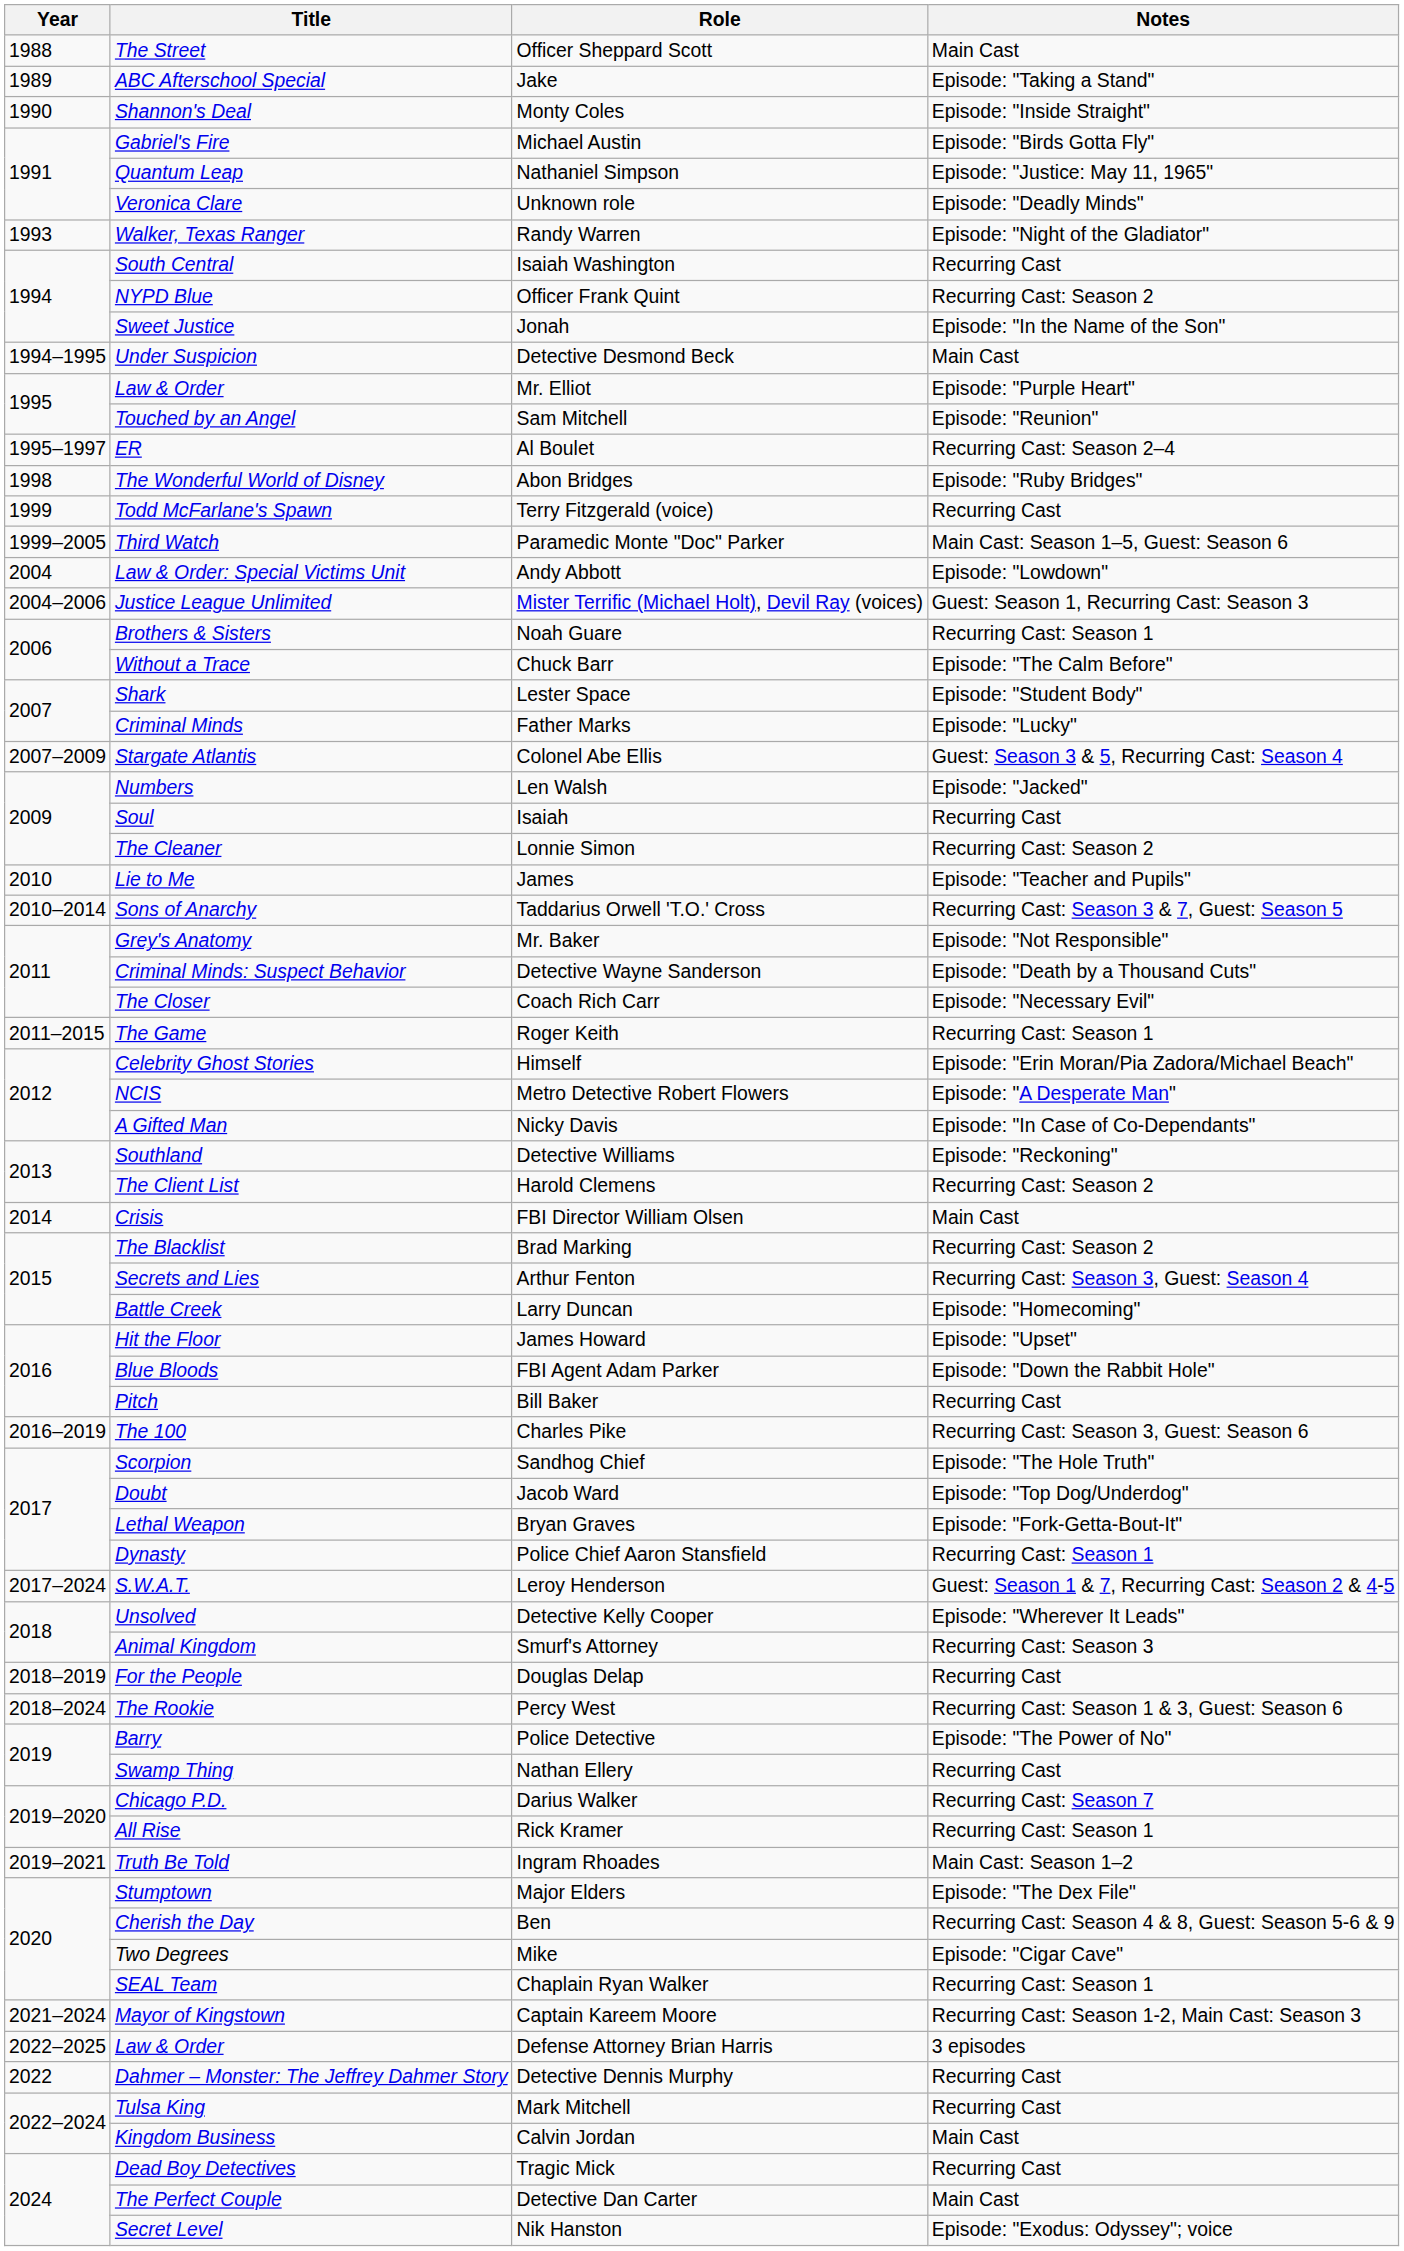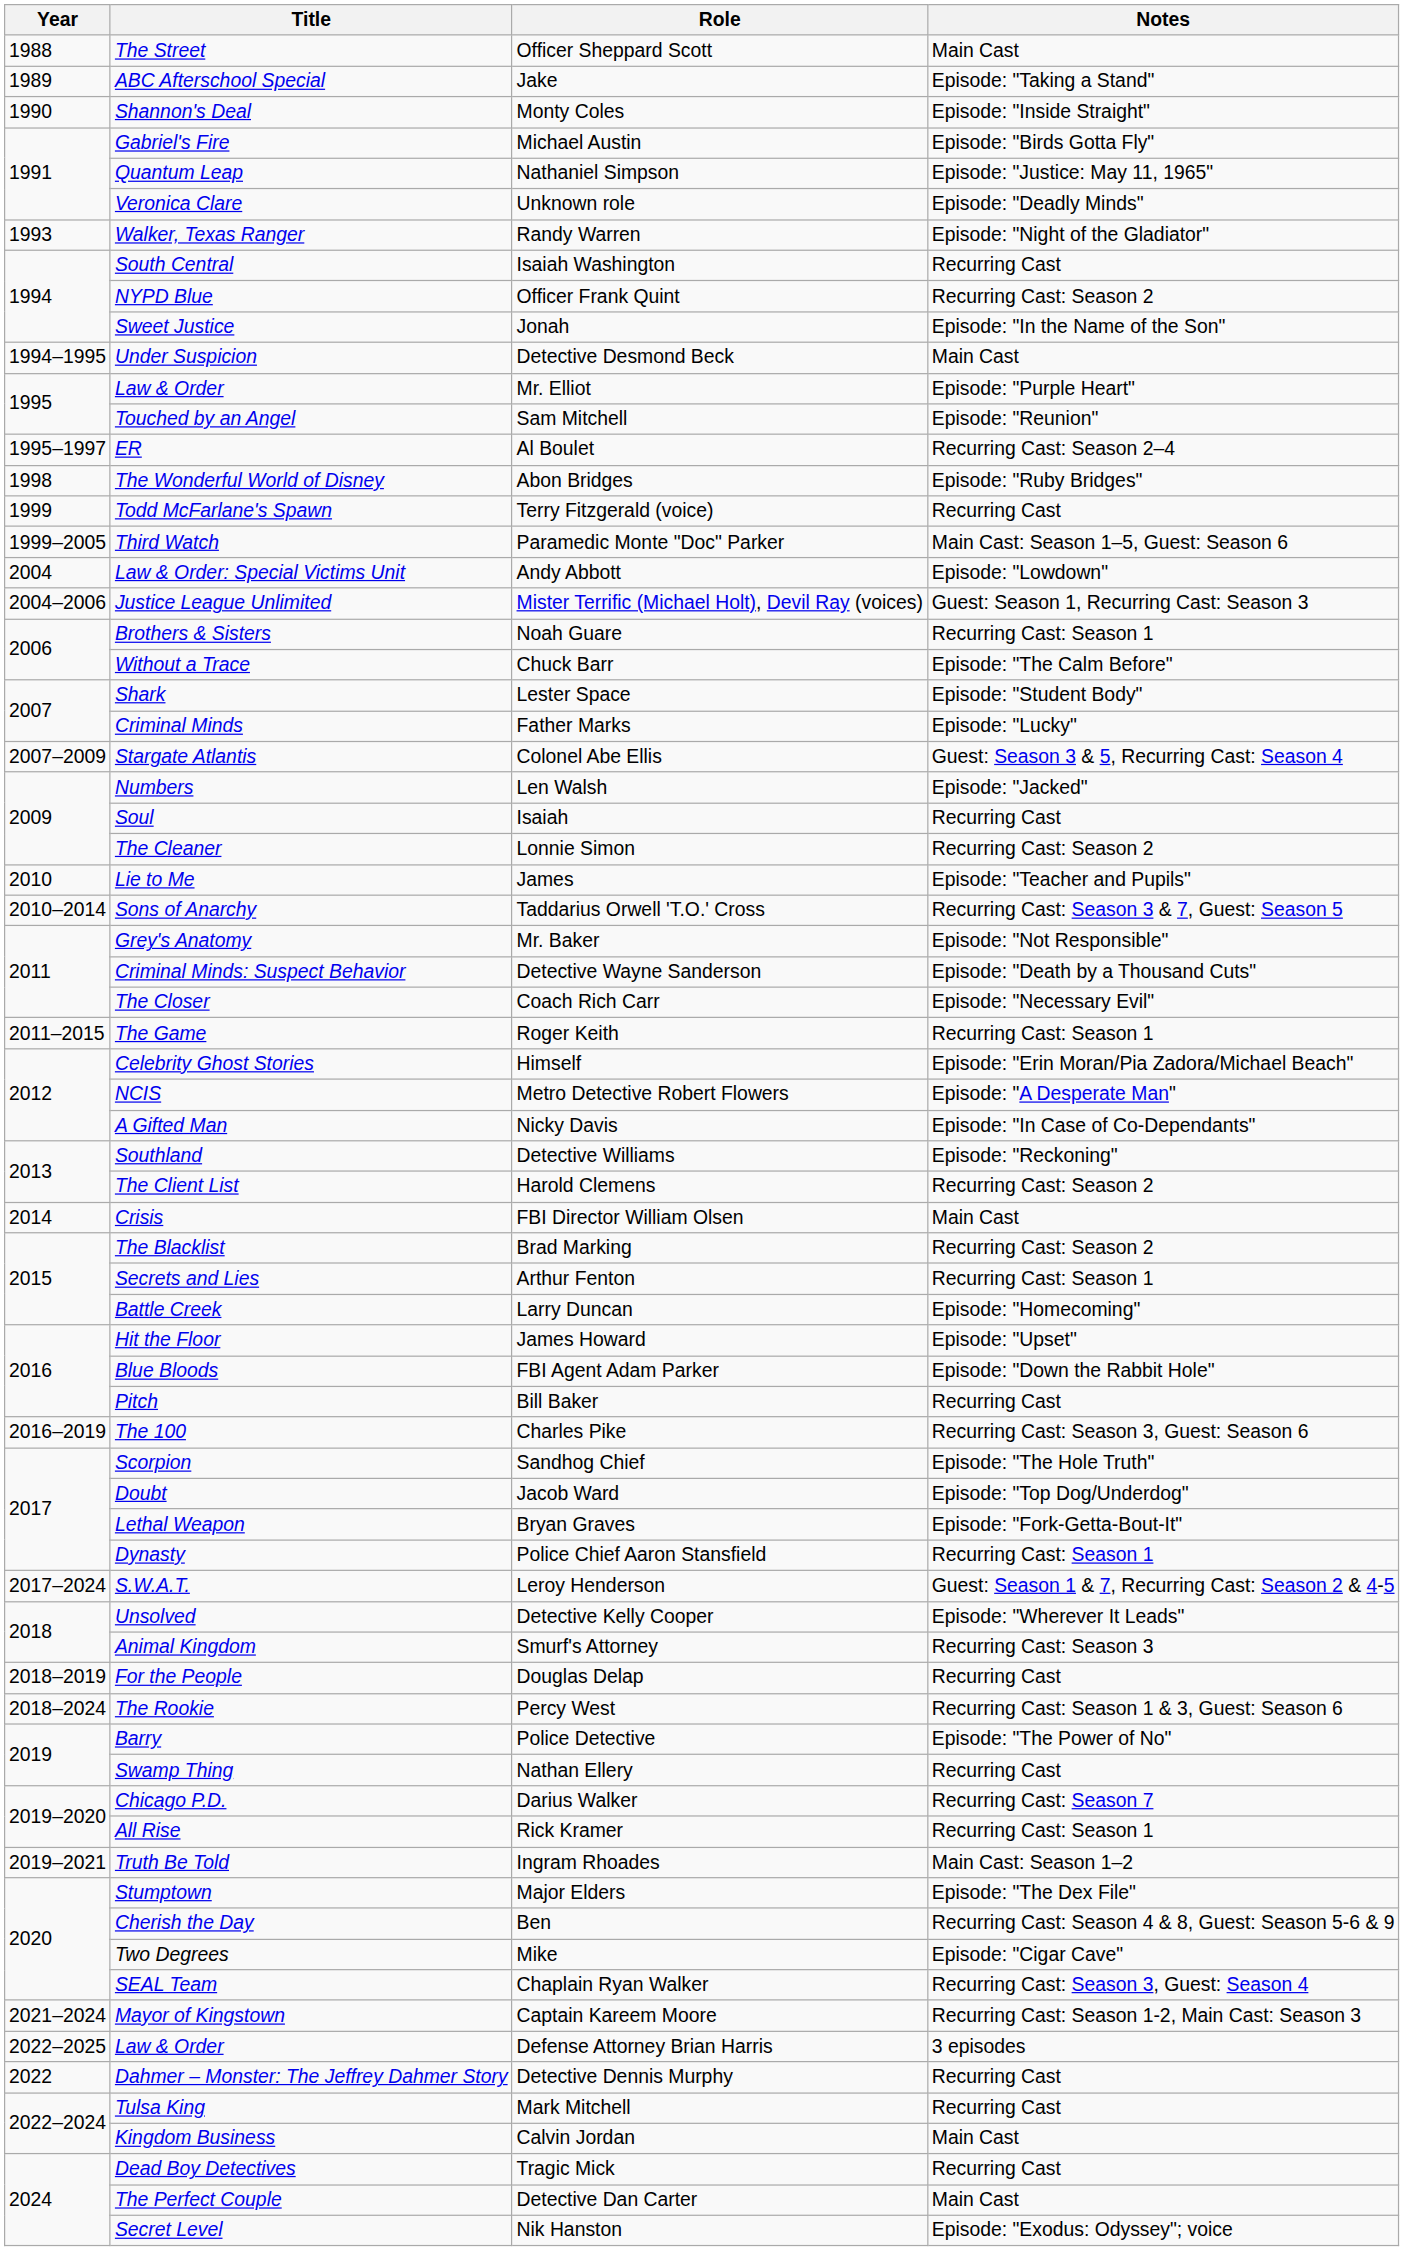Arthur Fenton | Notes: Recurring Cast: Season 3, Guest: Season 4 -> Recurring Cast: Season 1
Chaplain Ryan Walker | Notes: Recurring Cast: Season 1 -> Recurring Cast: Season 3, Guest: Season 4
